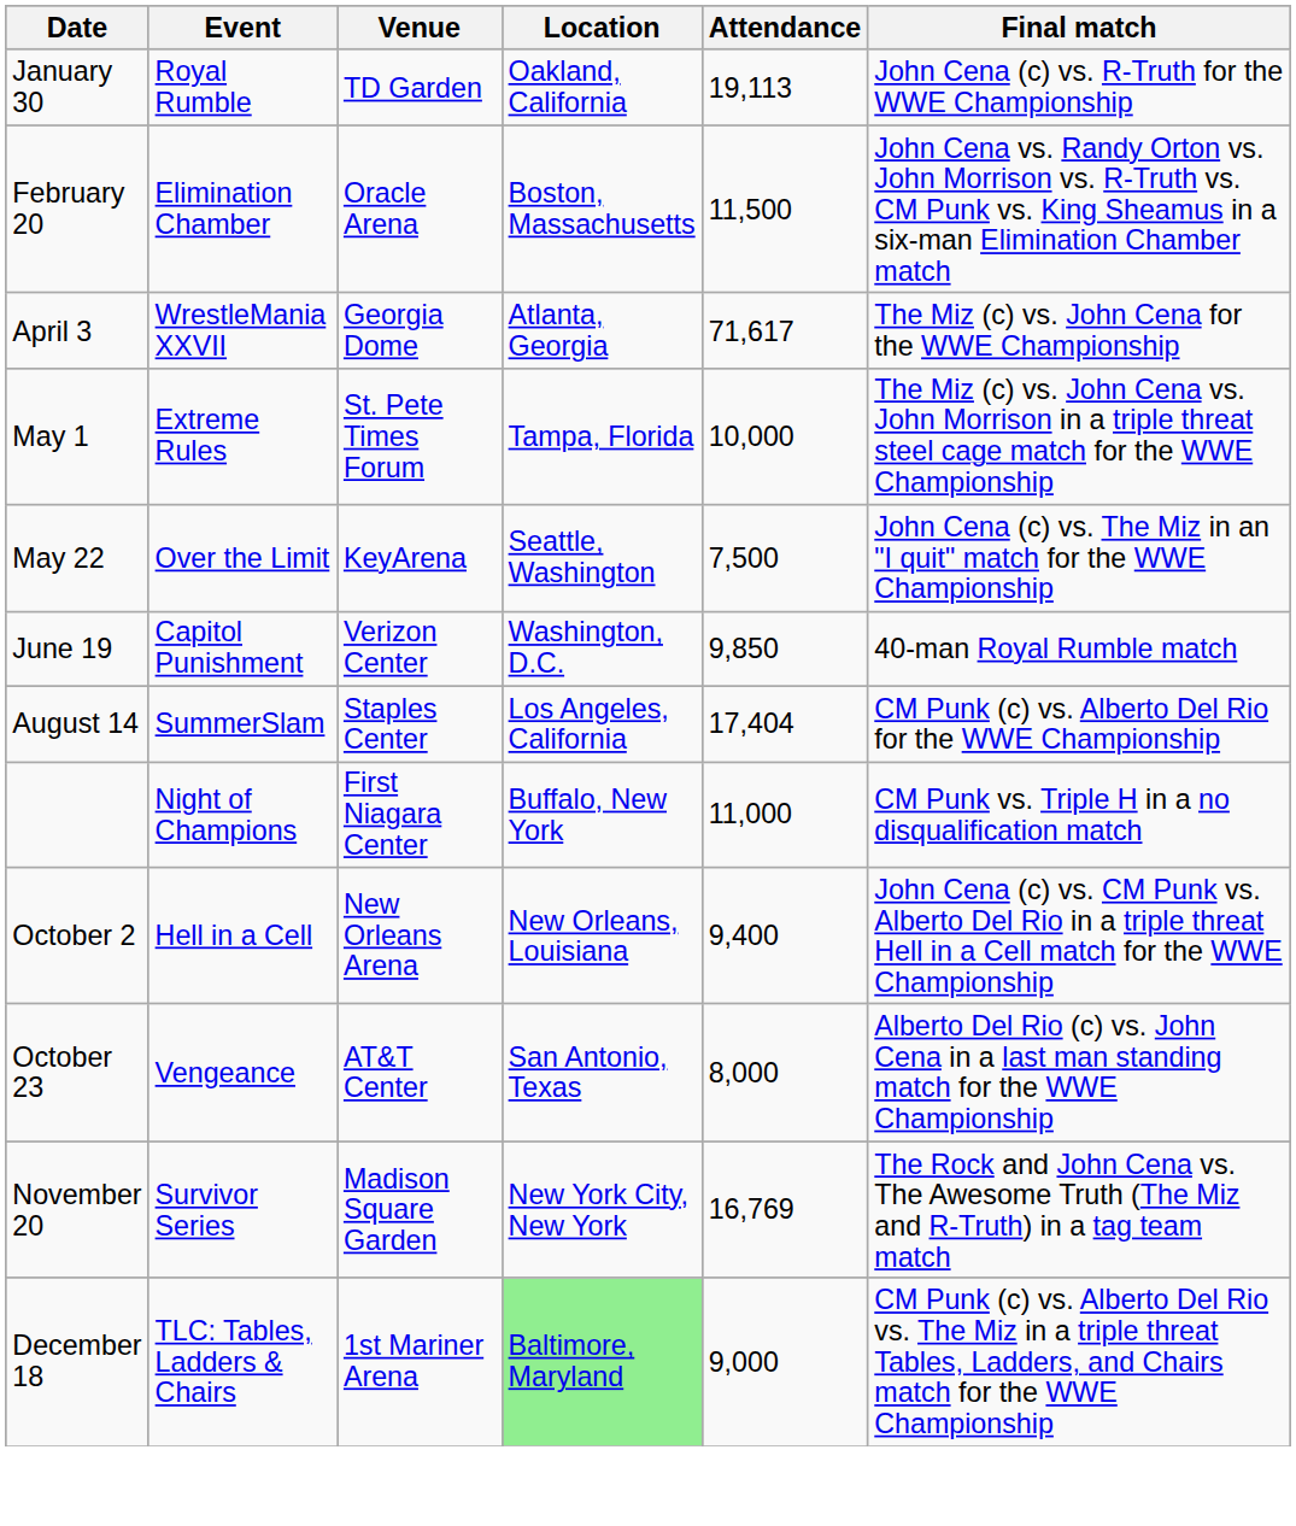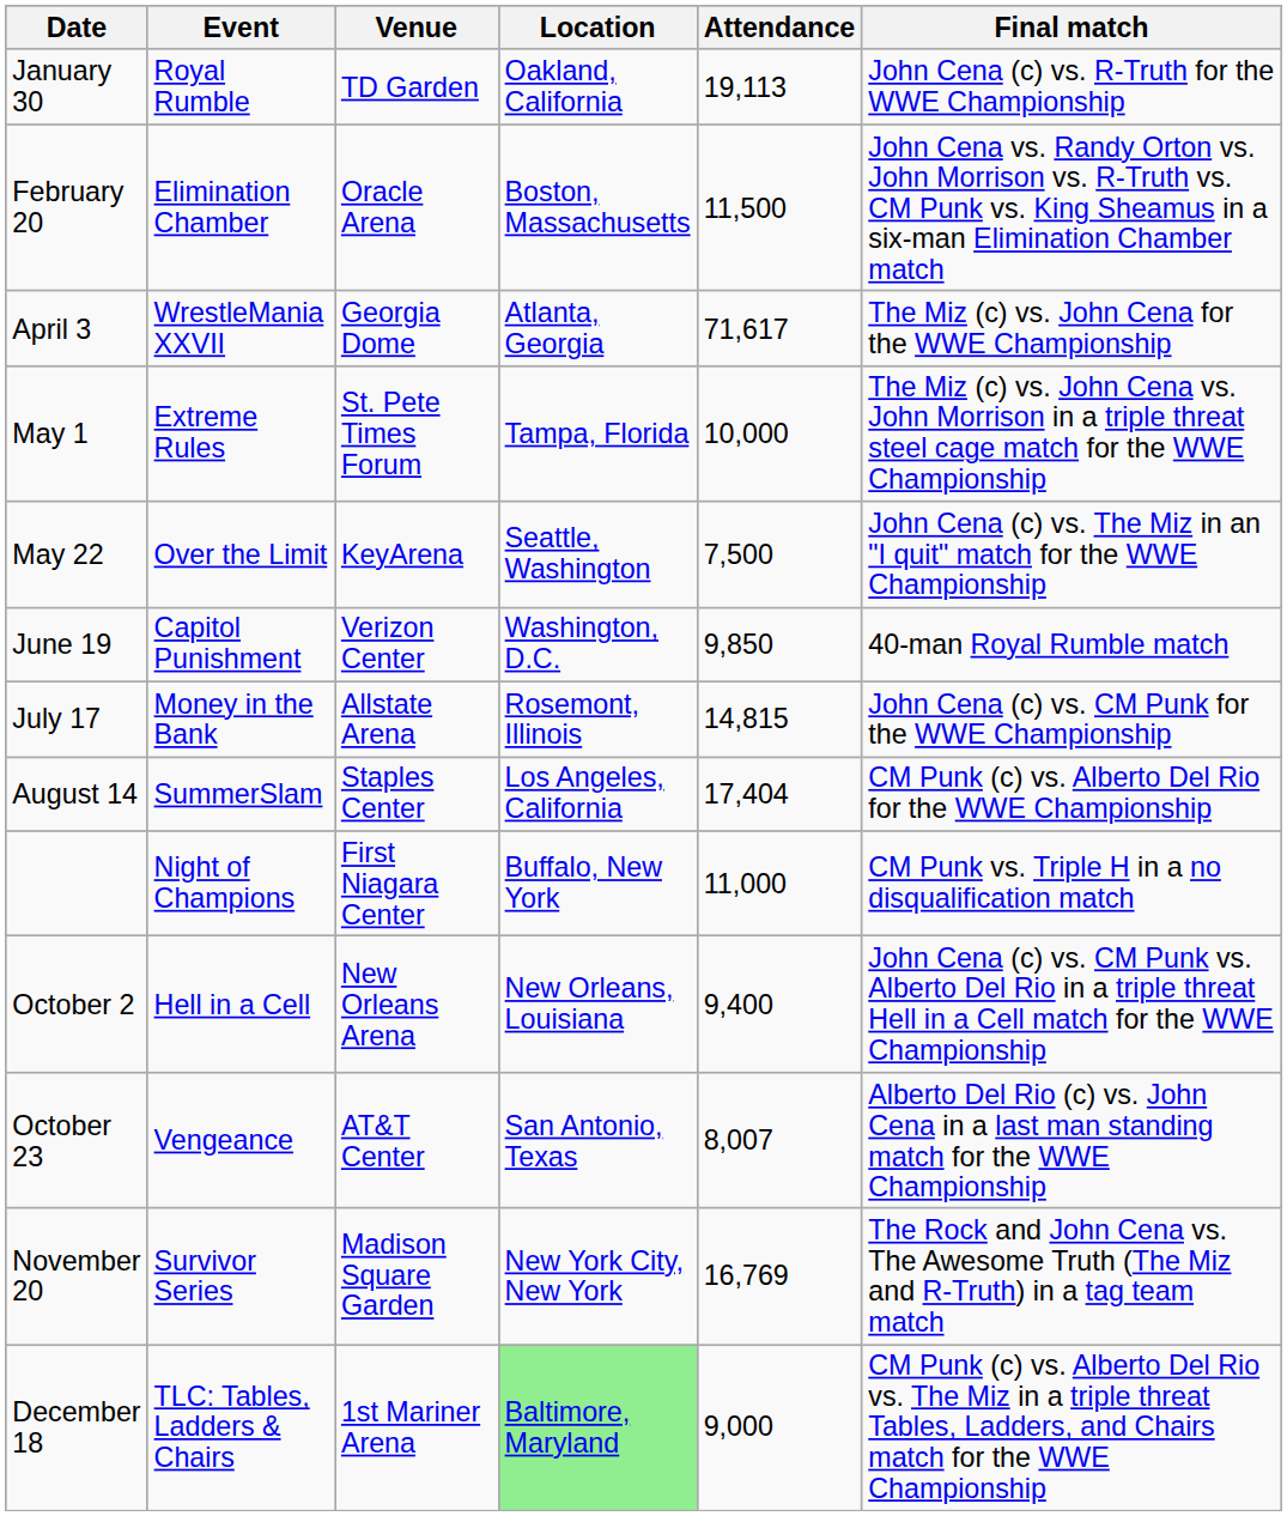+ row: July 17 | Money in the Bank | Allstate Arena | Rosemont, Illinois | 14,815 | John Cena (c) vs. CM Punk for the WWE Championship
October 23 | Attendance: 8,000 -> 8,007
